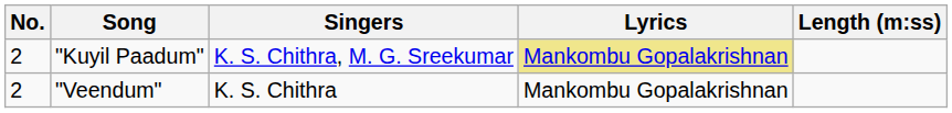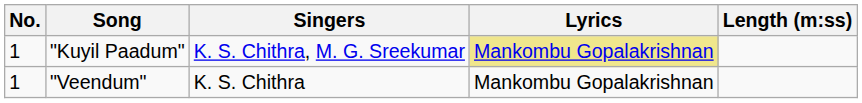"Kuyil Paadum" | No.: 2 -> 1
"Veendum" | No.: 2 -> 1
